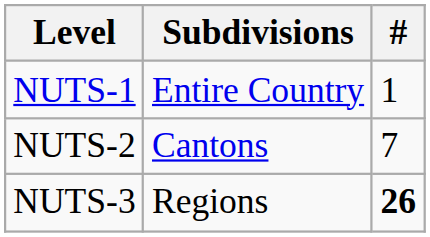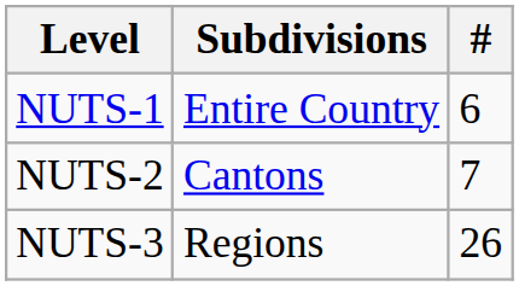NUTS-1 | #: 1 -> 6
NUTS-3 | #: bold -> normal
